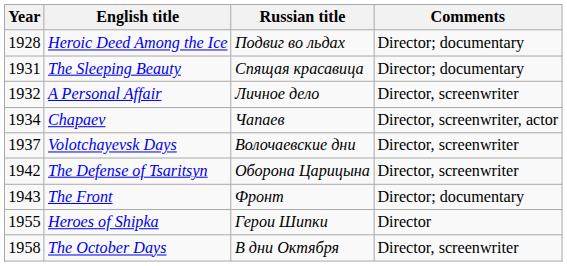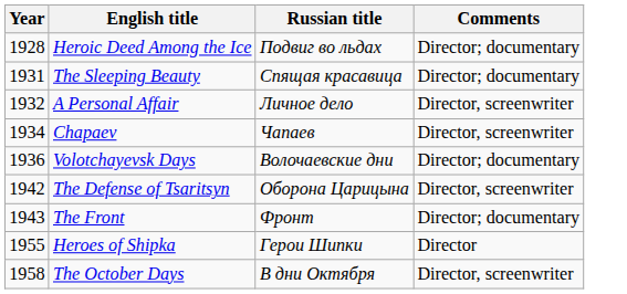Chapaev | Comments: Director, screenwriter, actor -> Director, screenwriter
Volotchayevsk Days | Year: 1937 -> 1936
Volotchayevsk Days | Comments: Director, screenwriter -> Director; documentary
